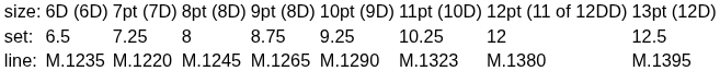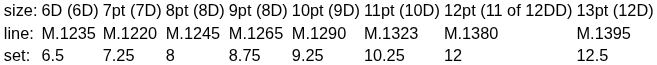rows swapped: set: <-> line:
